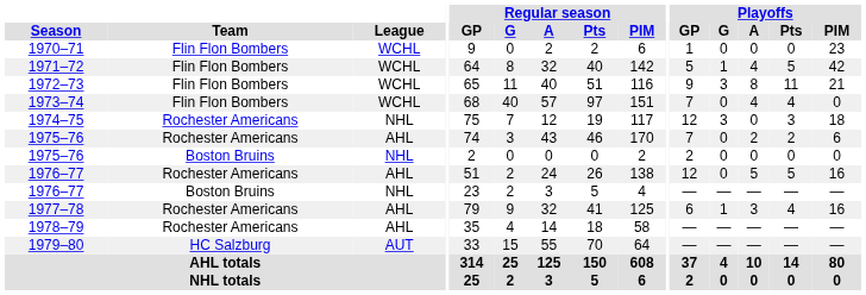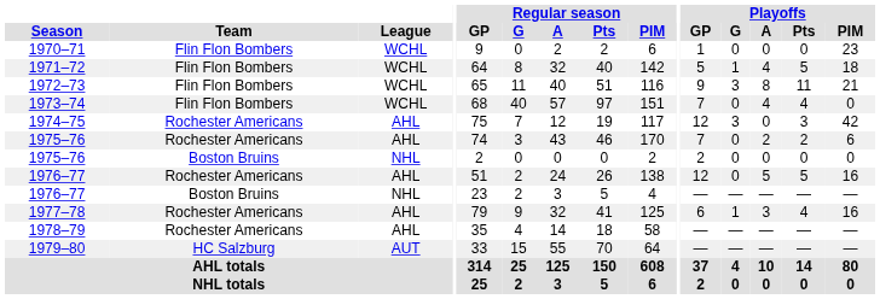1971–72 | Playoffs / PIM: 42 -> 18
1974–75 | League: NHL -> AHL
1974–75 | Playoffs / PIM: 18 -> 42
